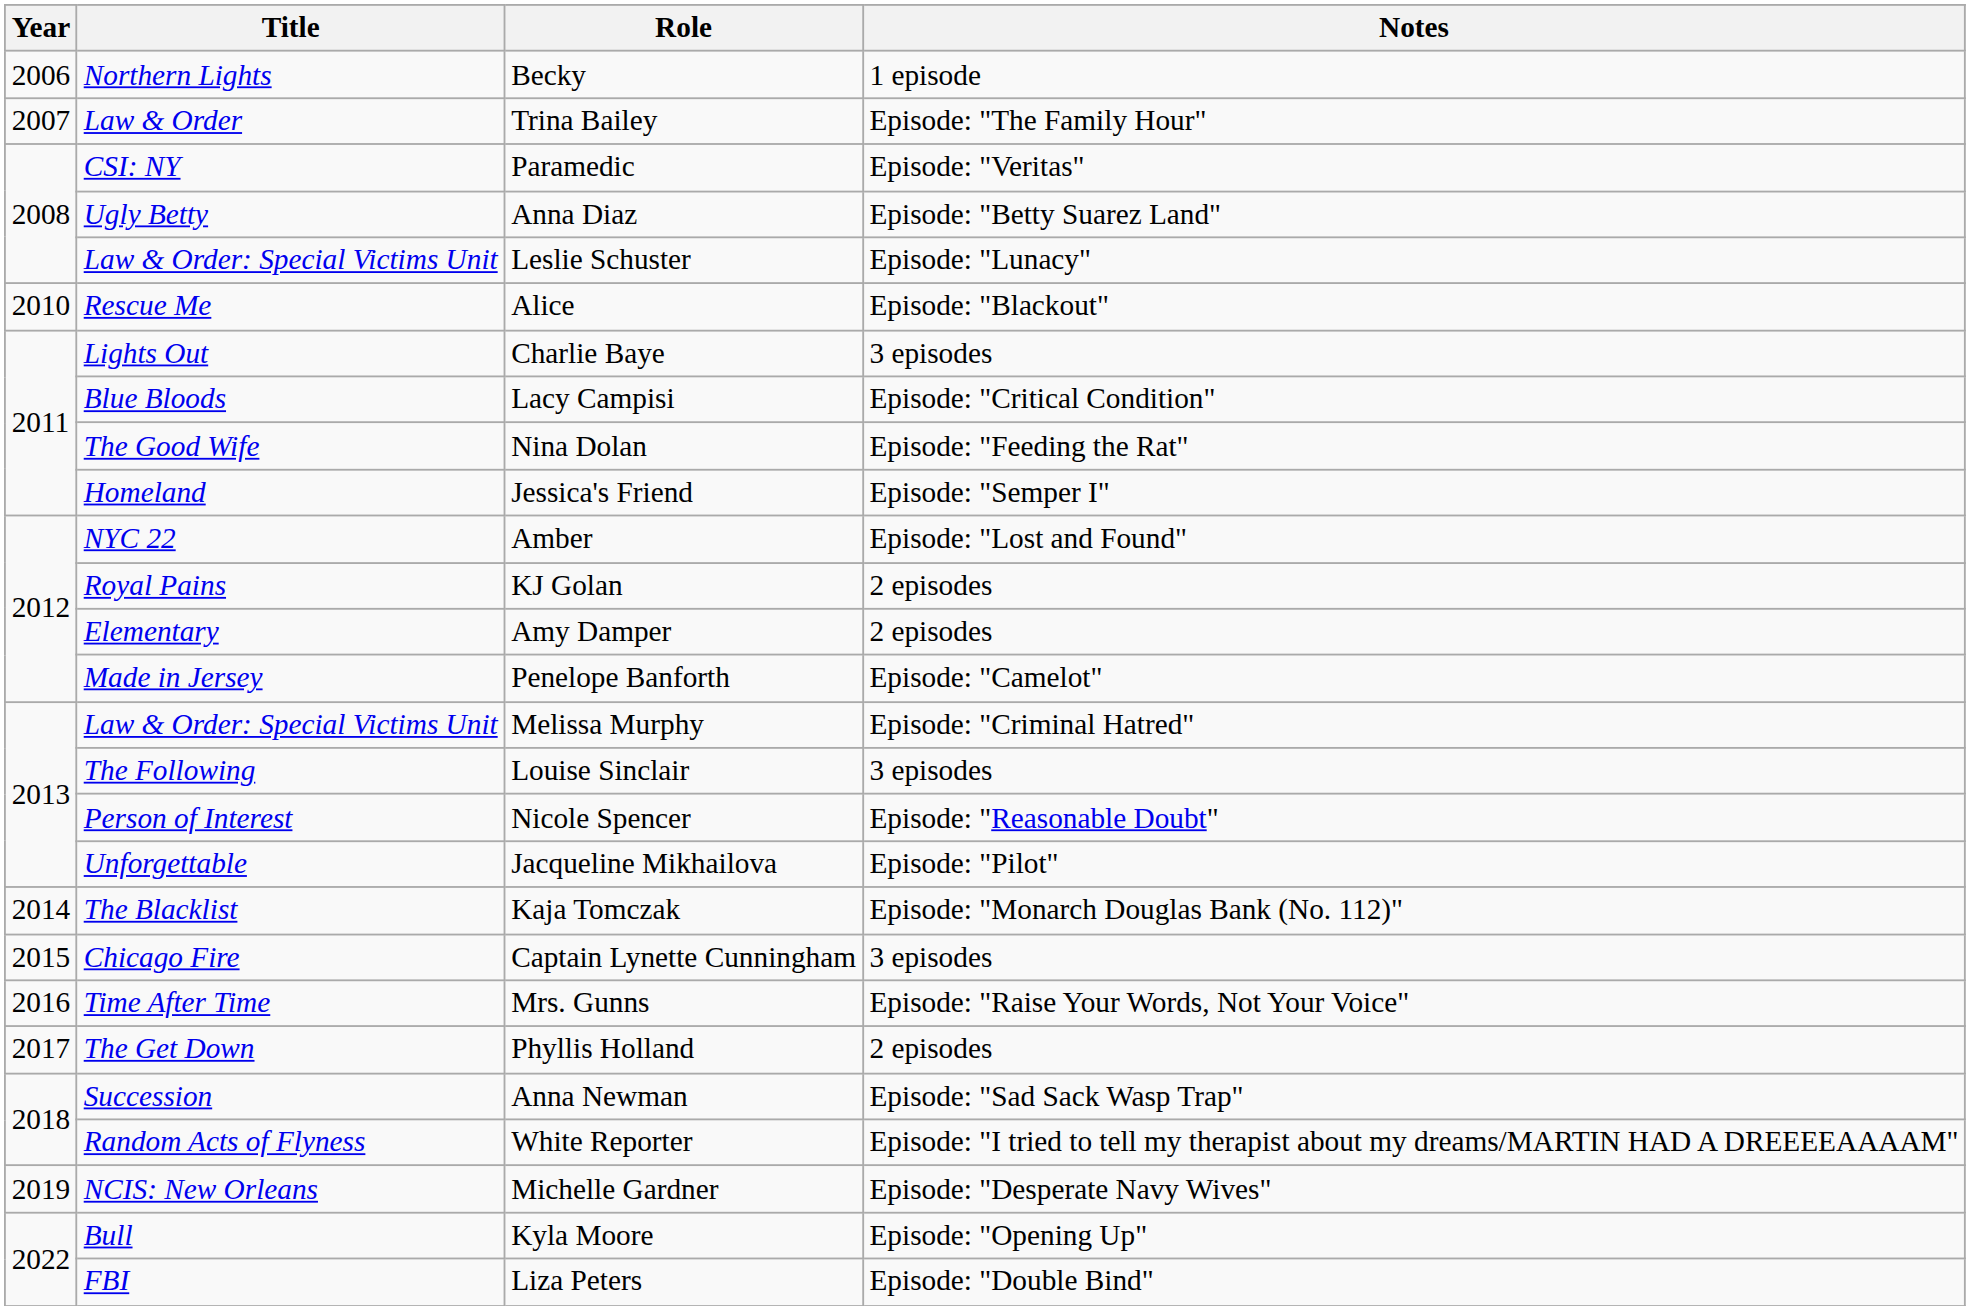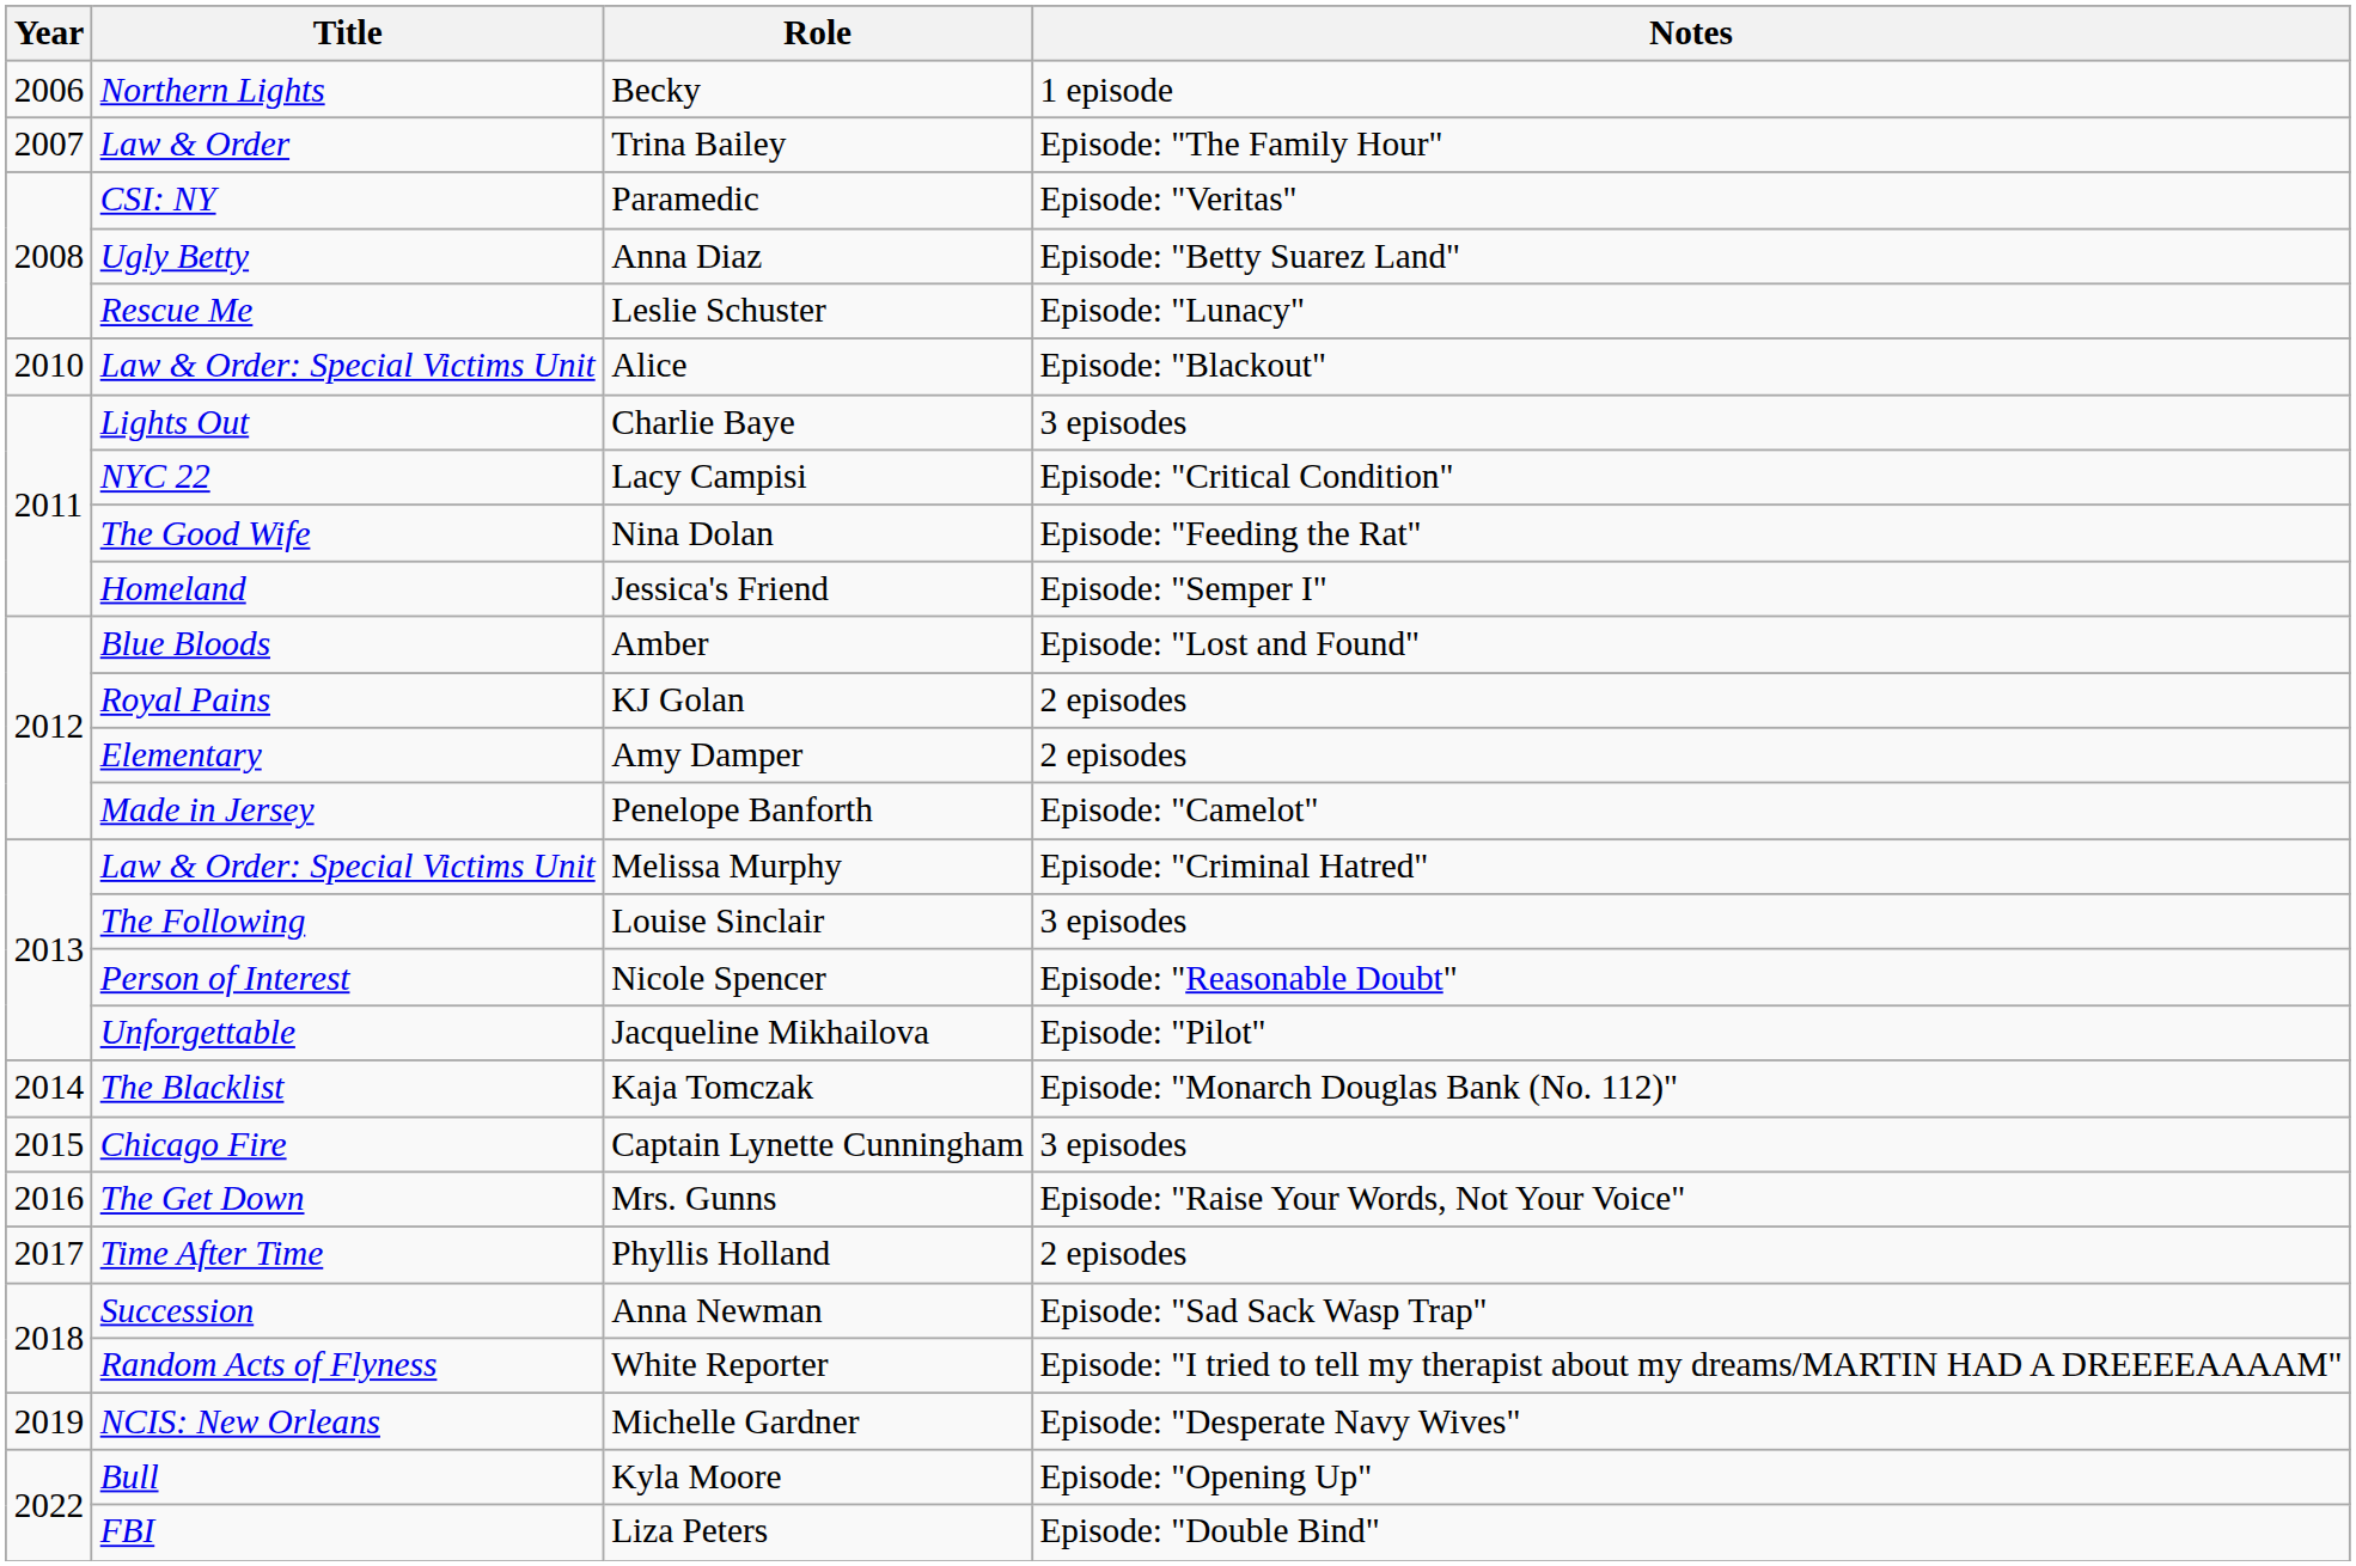Leslie Schuster | Title: Law & Order: Special Victims Unit -> Rescue Me
Alice | Title: Rescue Me -> Law & Order: Special Victims Unit
Lacy Campisi | Title: Blue Bloods -> NYC 22
Amber | Title: NYC 22 -> Blue Bloods
Mrs. Gunns | Title: Time After Time -> The Get Down
Phyllis Holland | Title: The Get Down -> Time After Time
